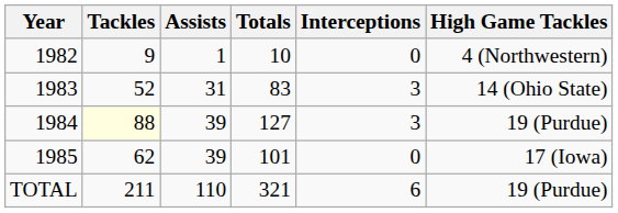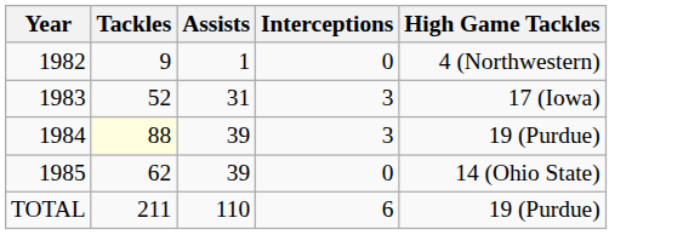- column: Totals | 10 | 83 | 127 | 101 | 321
1983 | High Game Tackles: 14 (Ohio State) -> 17 (Iowa)
1985 | High Game Tackles: 17 (Iowa) -> 14 (Ohio State)
